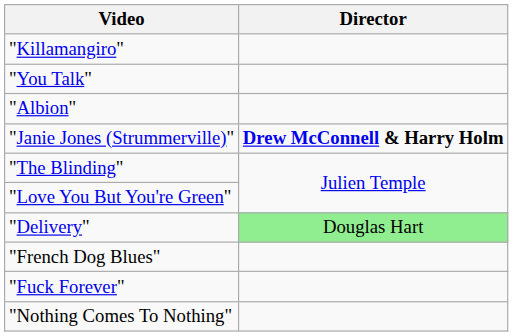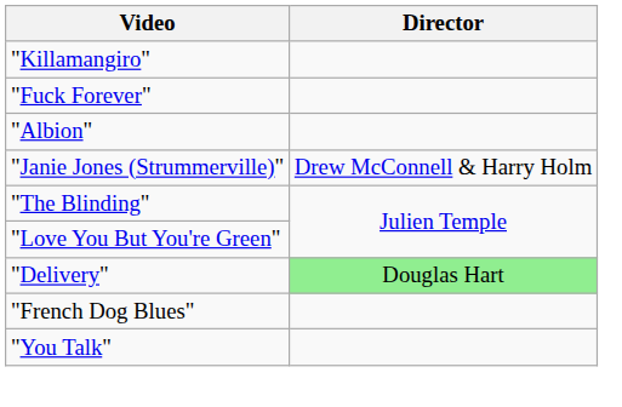rows swapped: "Fuck Forever" <-> "You Talk"
"Janie Jones (Strummerville)" | Director: bold -> normal
- row: "Nothing Comes To Nothing"
